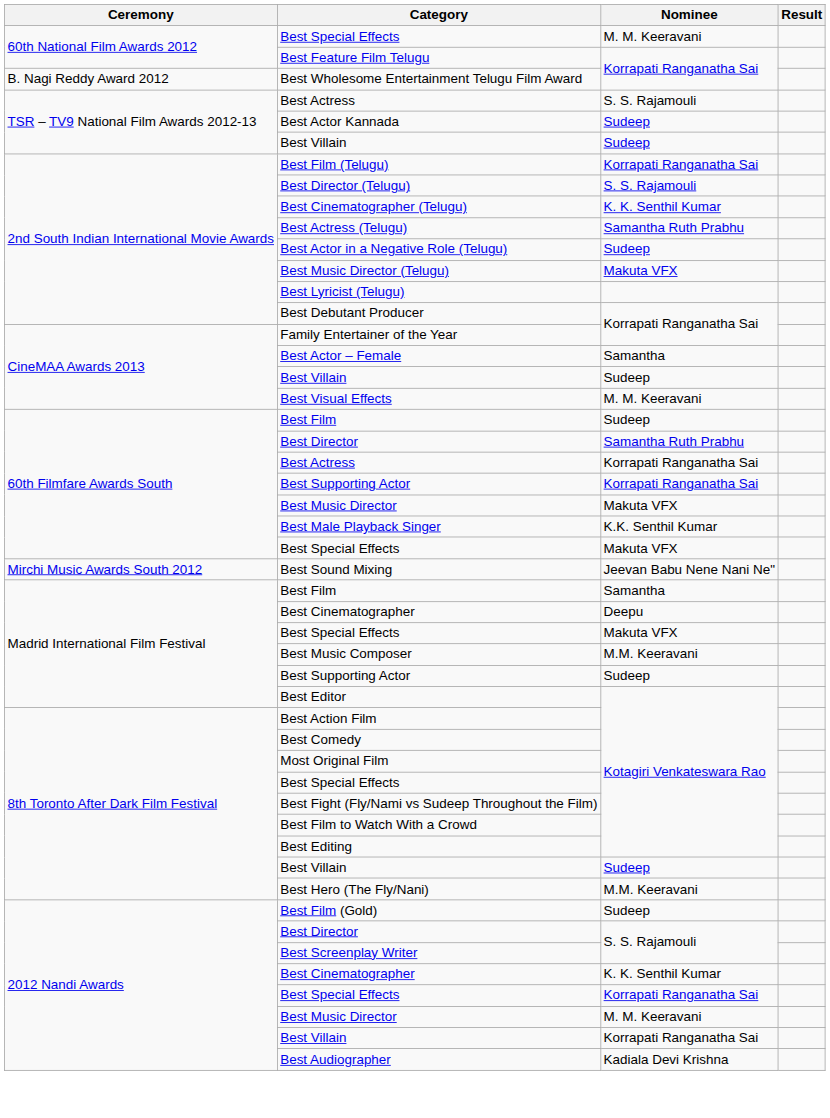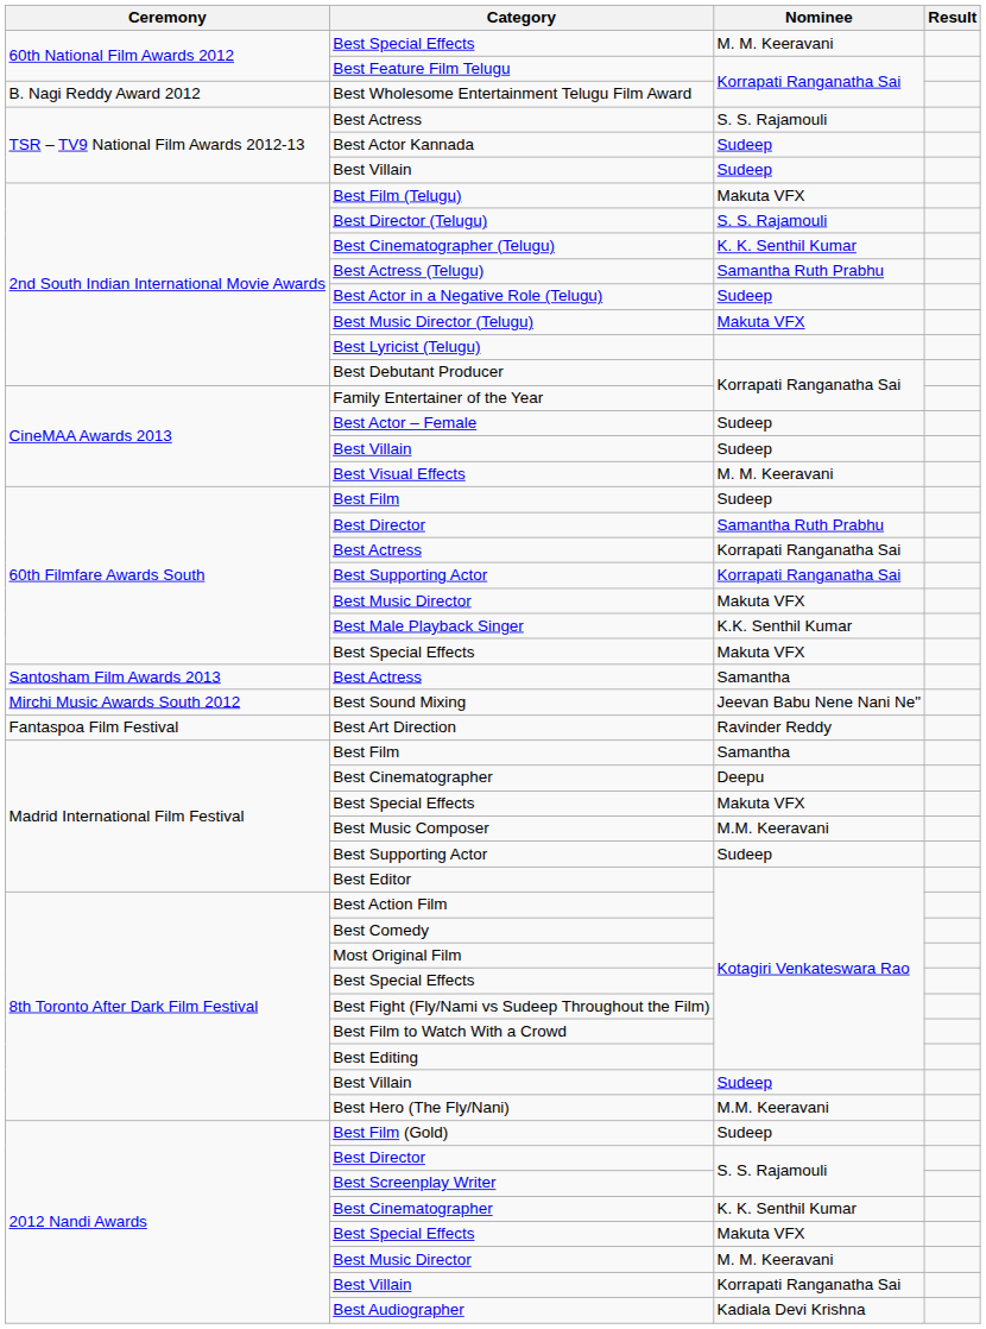Best Film (Telugu) | Nominee: Korrapati Ranganatha Sai -> Makuta VFX
Best Actor – Female | Nominee: Samantha -> Sudeep
+ row: Santosham Film Awards 2013 | Best Actress | Samantha
+ row: Fantaspoa Film Festival | Best Art Direction | Ravinder Reddy
2012 Nandi Awards / Best Special Effects | Nominee: Korrapati Ranganatha Sai -> Makuta VFX
